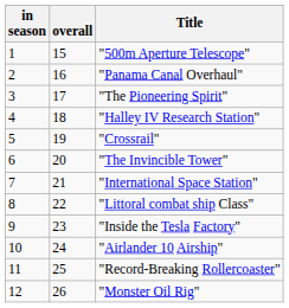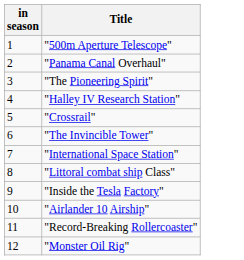- column: overall | 15 | 16 | 17 | 18 | 19 | 20 | 21 | 22 | 23 | 24 | 25 | 26
